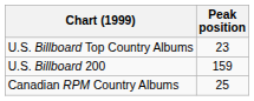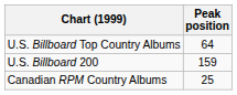U.S. Billboard Top Country Albums | Peak position: 23 -> 64
